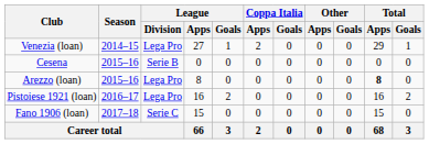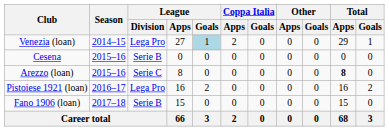Venezia (loan) | League / Goals: no background -> lightblue background
Arezzo (loan) | League / Division: Lega Pro -> Serie C
Fano 1906 (loan) | League / Division: Serie C -> Serie B
